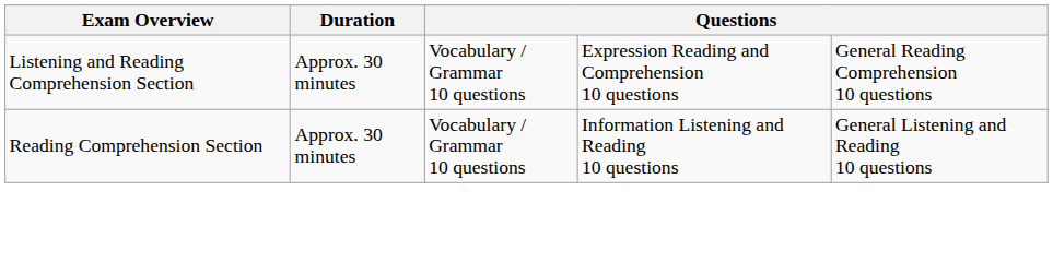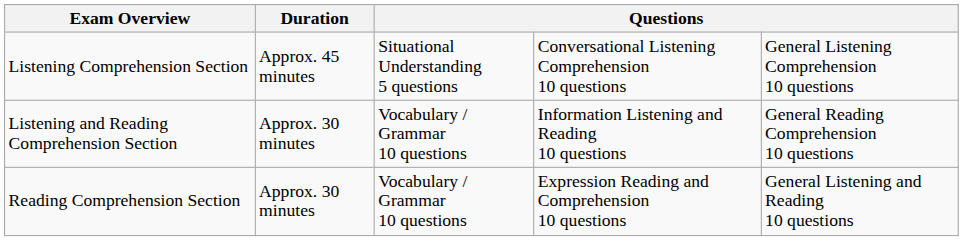+ row: Listening Comprehension Section | Approx. 45 minutes | Situational Understanding 5 questions | Conversational Listening Comprehension 10 questions | General Listening Comprehension 10 questions
Listening and Reading Comprehension Section | column 4: Expression Reading and Comprehension 10 questions -> Information Listening and Reading 10 questions
Reading Comprehension Section | column 4: Information Listening and Reading 10 questions -> Expression Reading and Comprehension 10 questions
